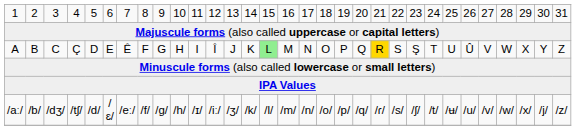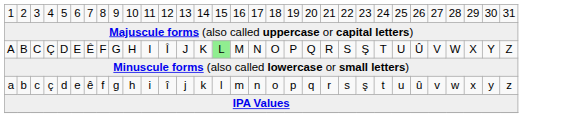A | column 21: gold background -> no background
+ row: a | b | c | ç | d | e | ê | f | g | h | i | î | j | k | l | m | n | o | p | q | r | s | ş | t | u | û | v | w | x | y | z
- row: /aː/ | /b/ | /dʒ/ | /tʃ/ | /d/ | /ɛ/ | /eː/ | /f/ | /g/ | /h/ | /ɪ/ | /iː/ | /ʒ/ | /k/ | /l/ | /m/ | /n/ | /o/ | /p/ | /q/ | /ɾ/ | /s/ | /ʃ/ | /t/ | /ʉ/ | /u/ | /v/ | /w/ | /x/ | /j/ | /z/
